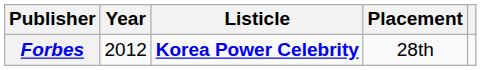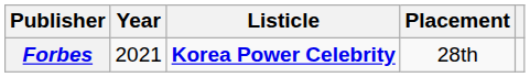Forbes | Year: 2012 -> 2021
